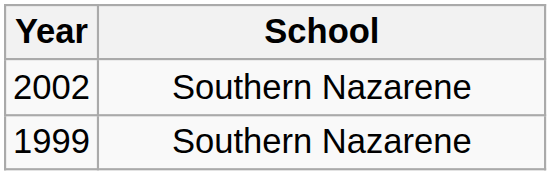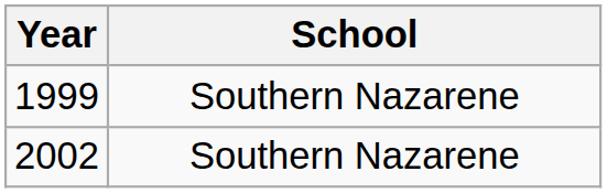rows swapped: 1999 <-> 2002
